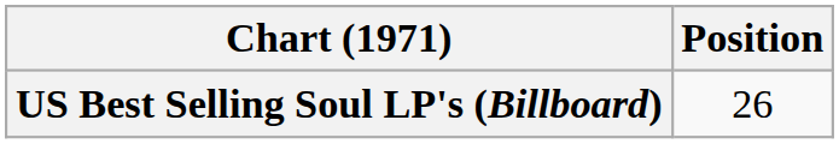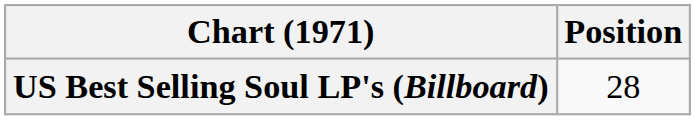US Best Selling Soul LP's (Billboard) | Position: 26 -> 28
